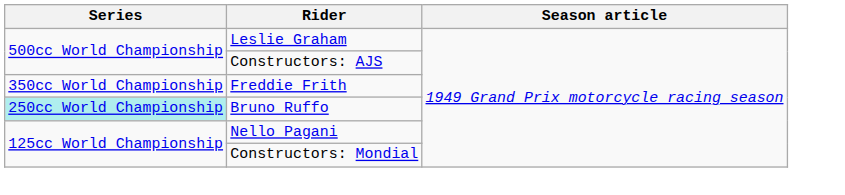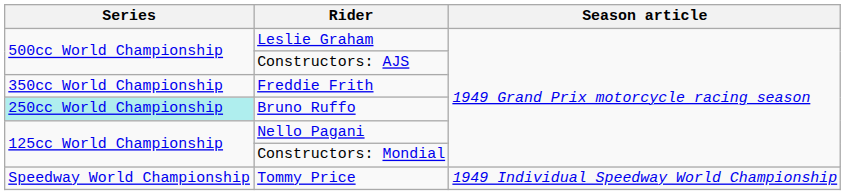+ row: Speedway World Championship | Tommy Price | 1949 Individual Speedway World Championship
